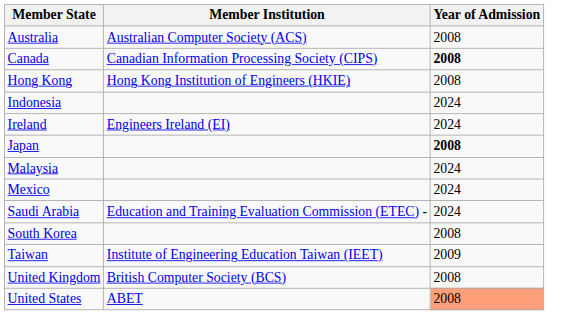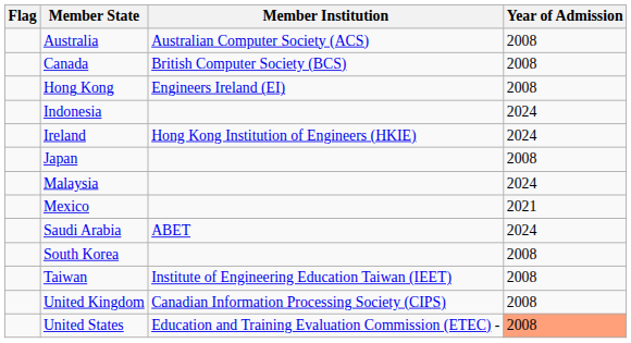+ column: Flag
Canada | Member Institution: Canadian Information Processing Society (CIPS) -> British Computer Society (BCS)
Canada | Year of Admission: bold -> normal
Hong Kong | Member Institution: Hong Kong Institution of Engineers (HKIE) -> Engineers Ireland (EI)
Ireland | Member Institution: Engineers Ireland (EI) -> Hong Kong Institution of Engineers (HKIE)
Japan | Year of Admission: bold -> normal
Mexico | Year of Admission: 2024 -> 2021
Saudi Arabia | Member Institution: Education and Training Evaluation Commission (ETEC) - -> ABET
Taiwan | Year of Admission: 2009 -> 2008
United Kingdom | Member Institution: British Computer Society (BCS) -> Canadian Information Processing Society (CIPS)
United States | Member Institution: ABET -> Education and Training Evaluation Commission (ETEC) -
